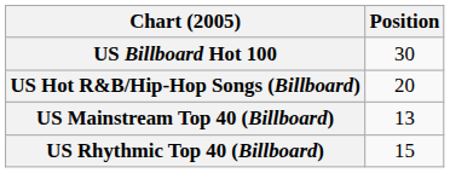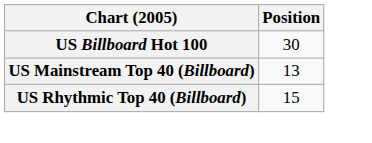- row: US Hot R&B/Hip-Hop Songs (Billboard) | 20
